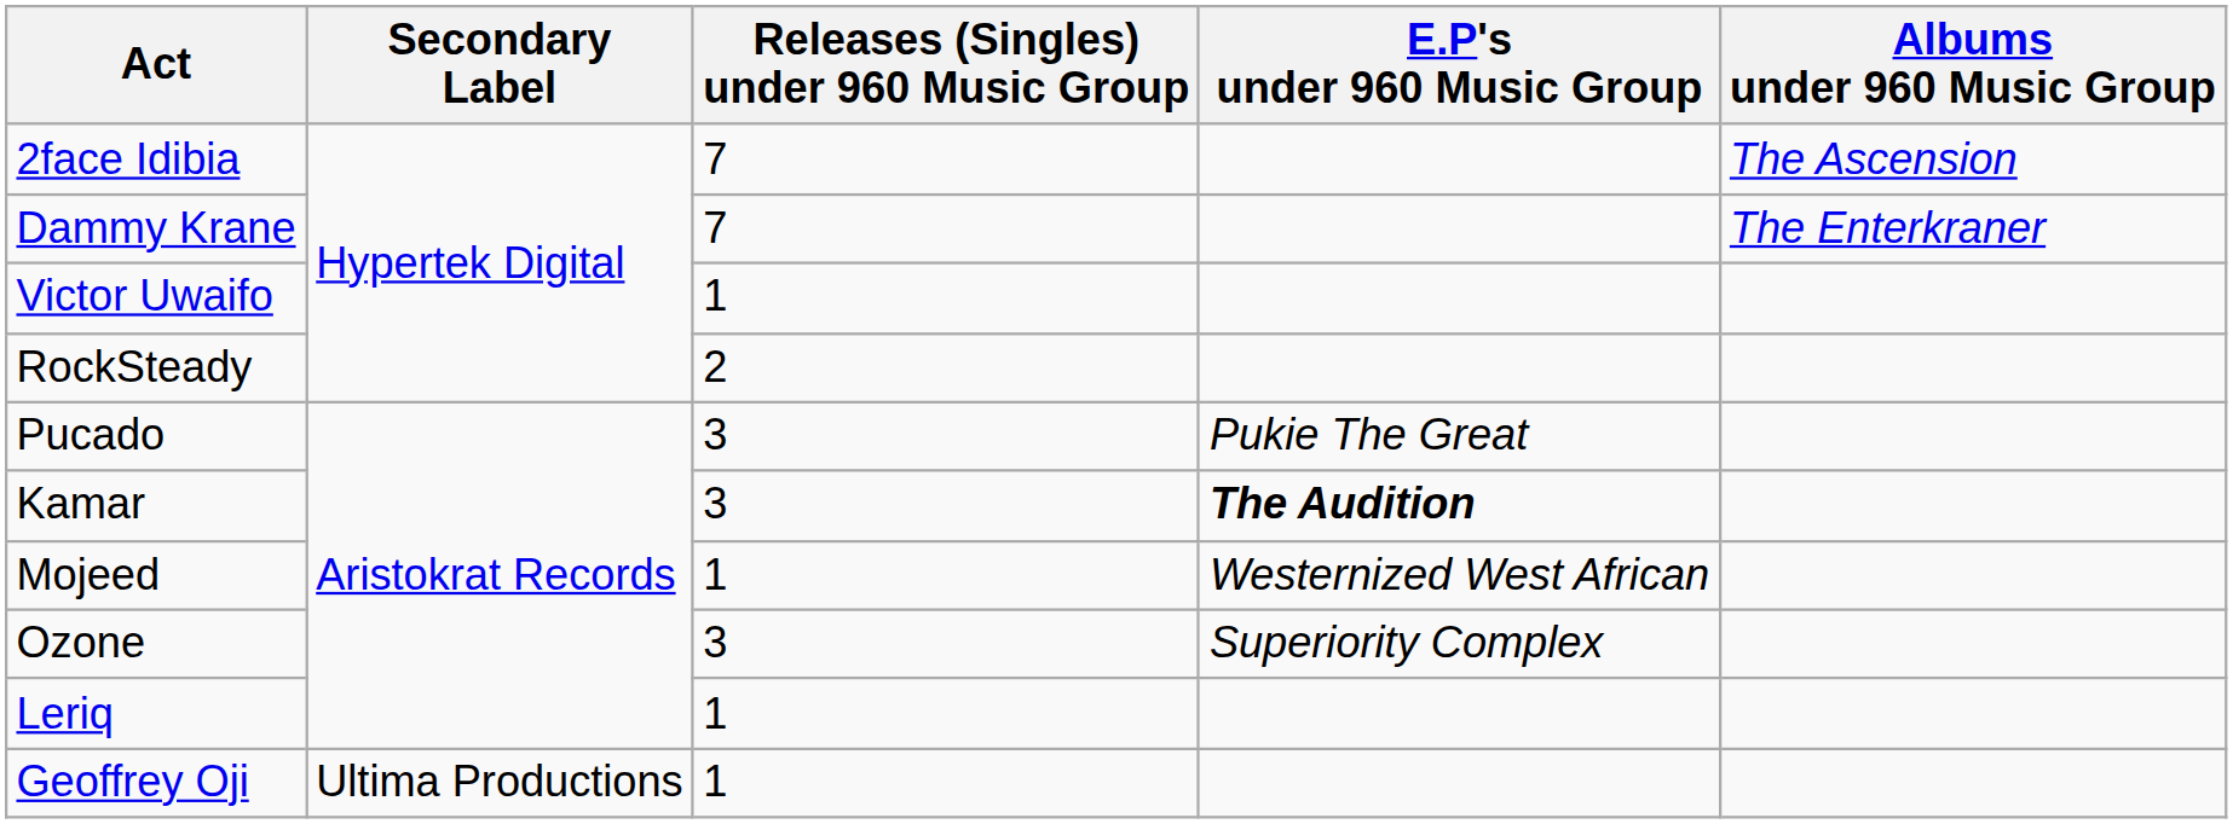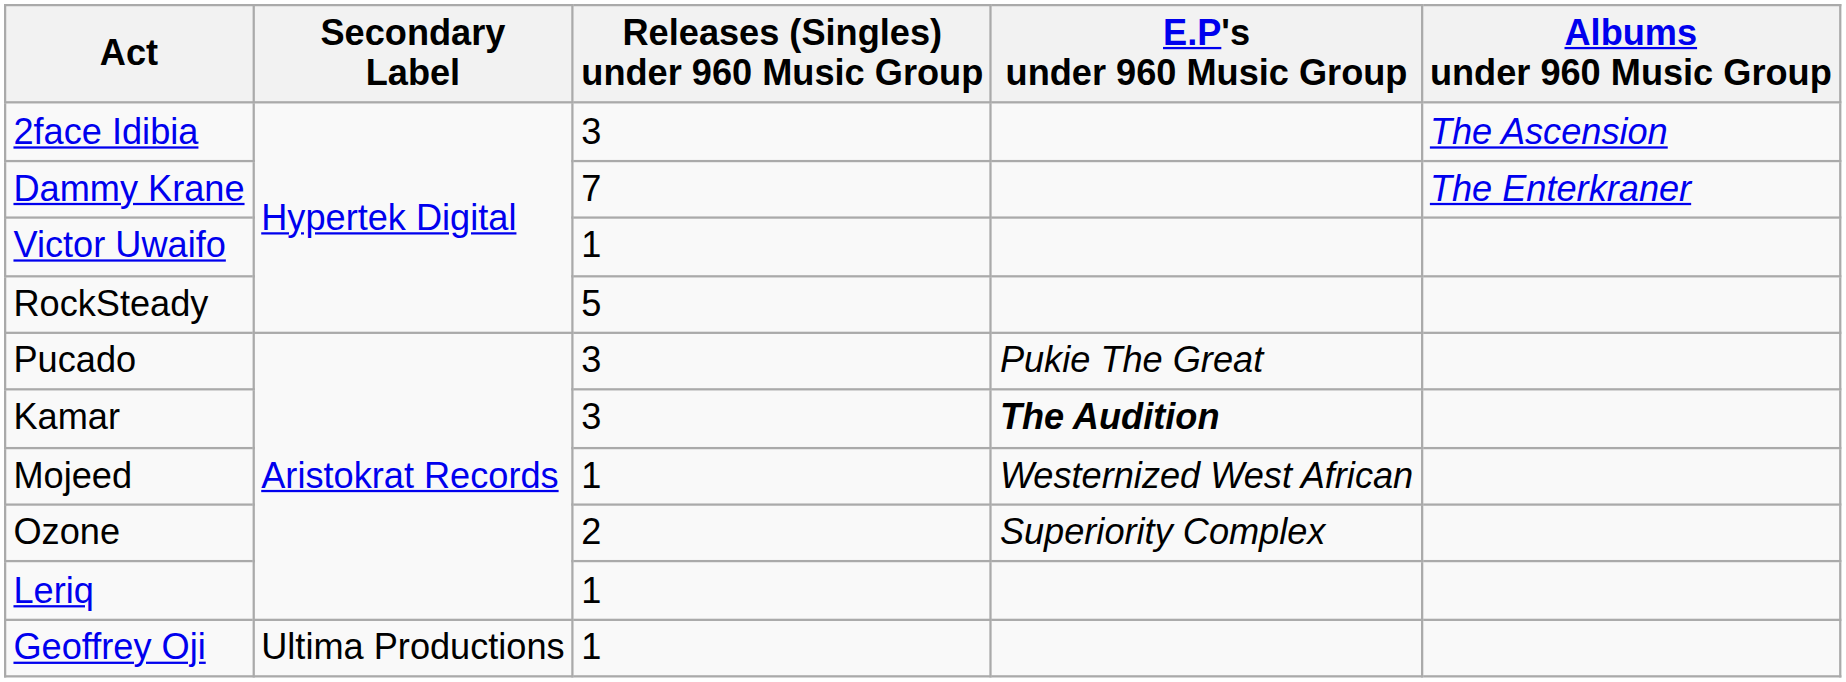2face Idibia | Releases (Singles) under 960 Music Group: 7 -> 3
RockSteady | Releases (Singles) under 960 Music Group: 2 -> 5
Ozone | Releases (Singles) under 960 Music Group: 3 -> 2
